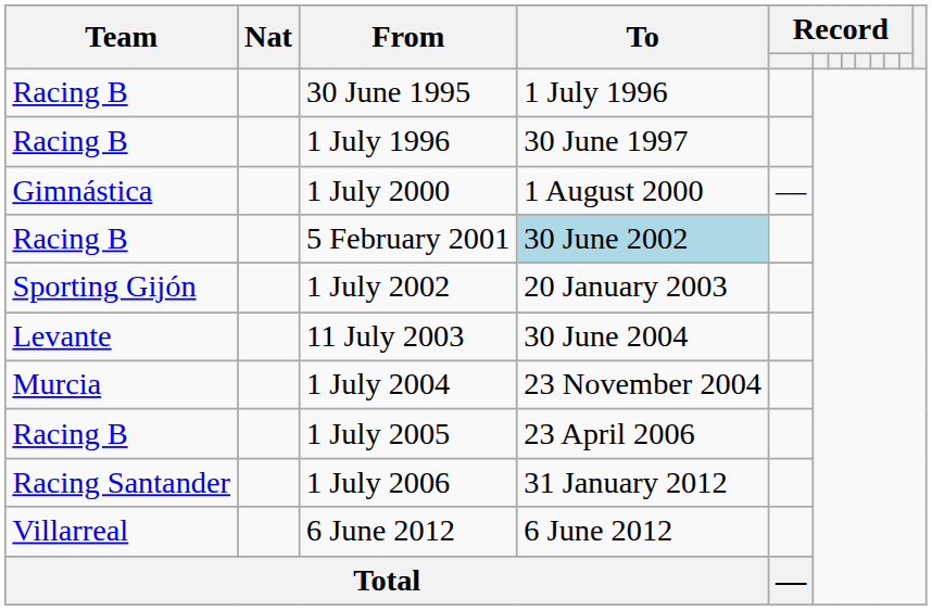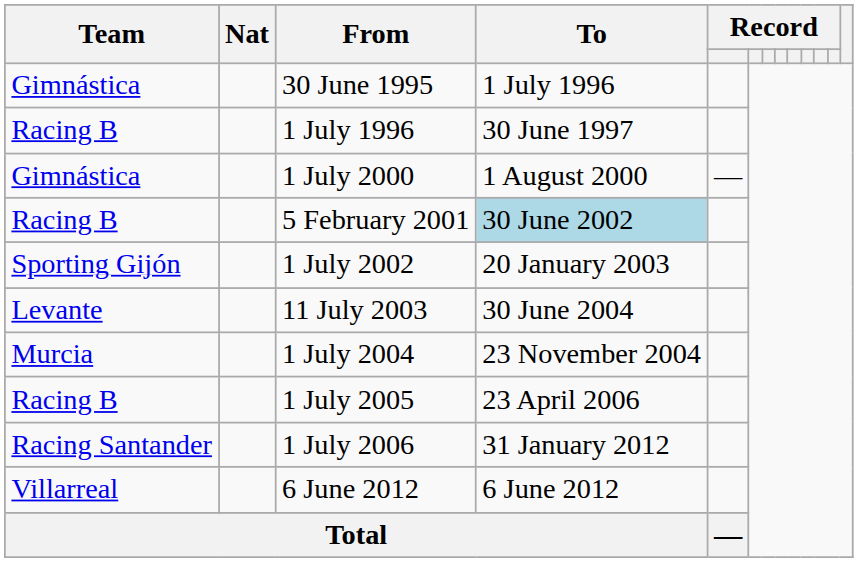30 June 1995 | Team: Racing B -> Gimnástica
